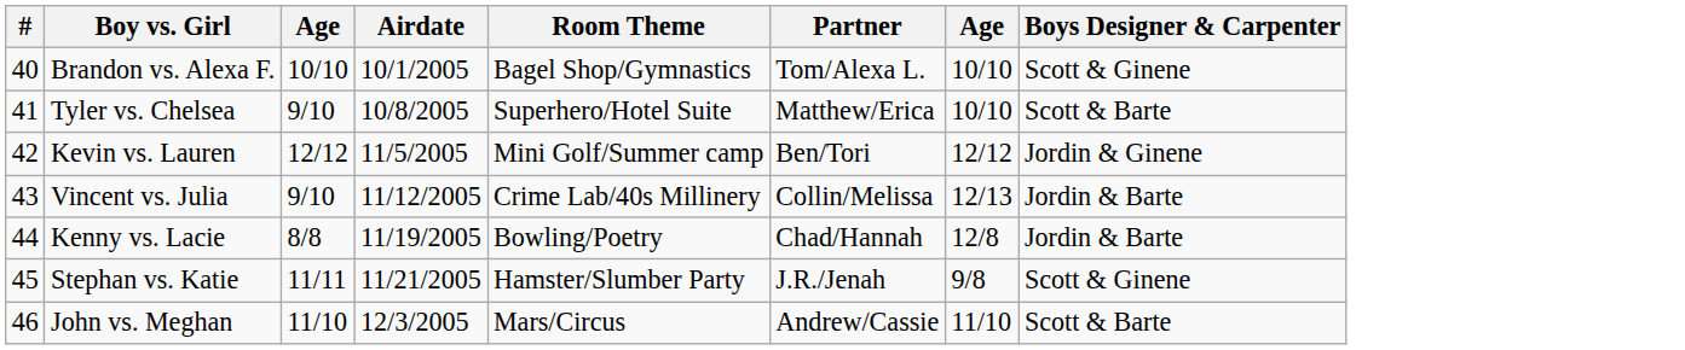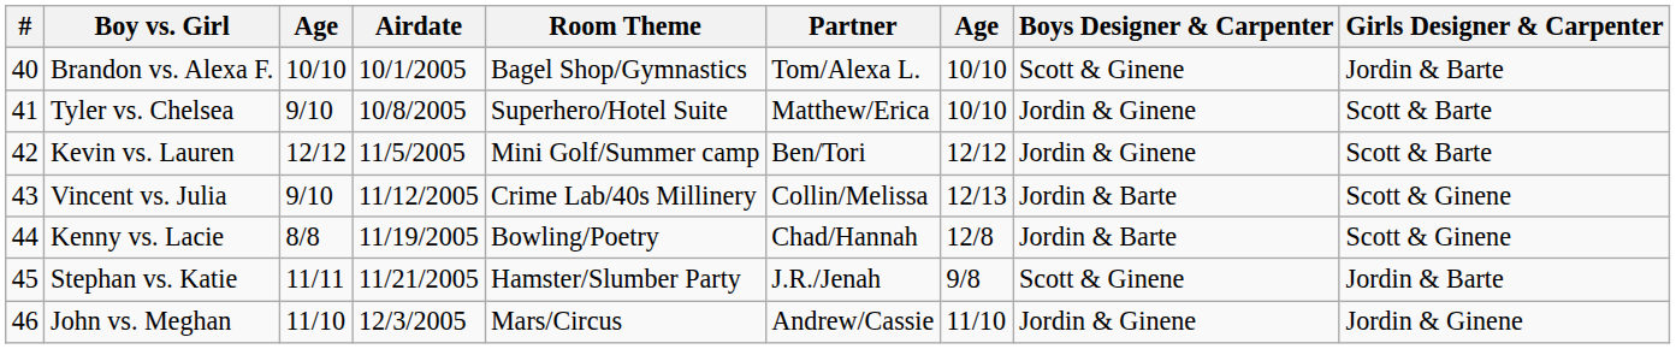+ column: Girls Designer & Carpenter | Jordin & Barte | Scott & Barte | Scott & Barte | Scott & Ginene | Scott & Ginene | Jordin & Barte | Jordin & Ginene
Tyler vs. Chelsea | Boys Designer & Carpenter: Scott & Barte -> Jordin & Ginene
John vs. Meghan | Boys Designer & Carpenter: Scott & Barte -> Jordin & Ginene
